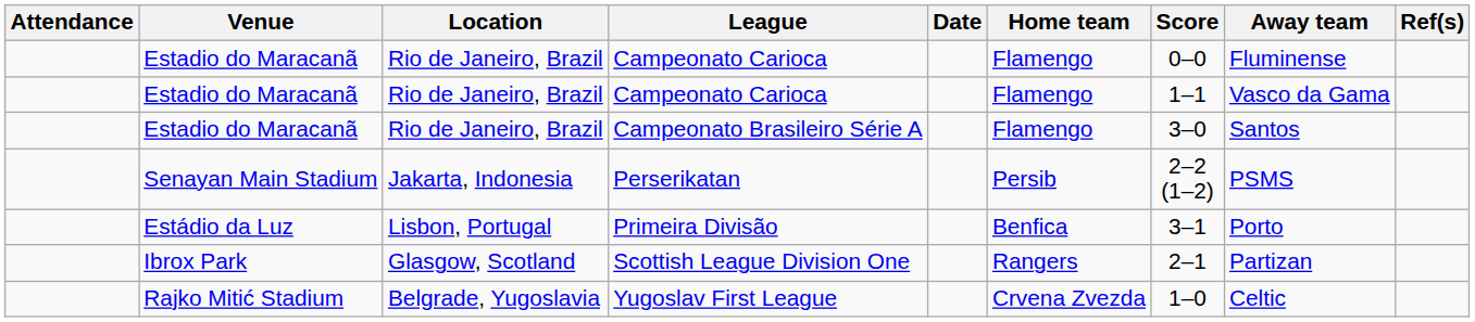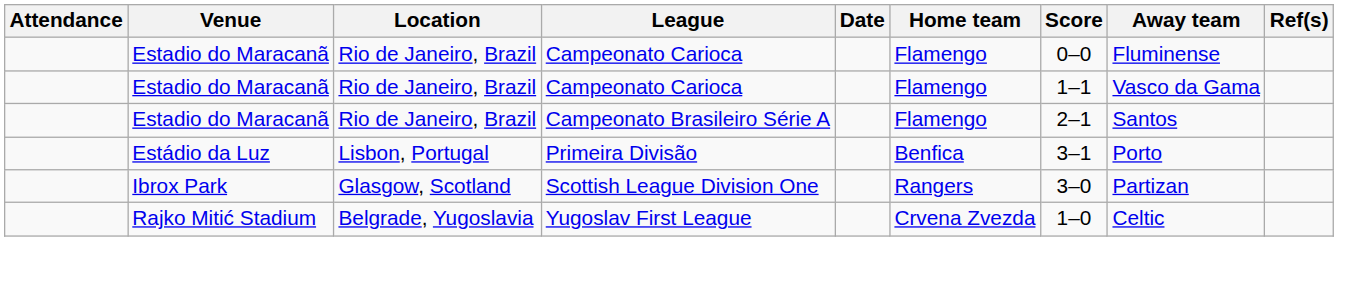Campeonato Brasileiro Série A | Score: 3–0 -> 2–1
- row: Senayan Main Stadium | Jakarta, Indonesia | Perserikatan | Persib | 2–2 (1–2) | PSMS
Scottish League Division One | Score: 2–1 -> 3–0
